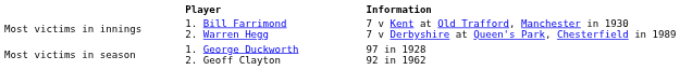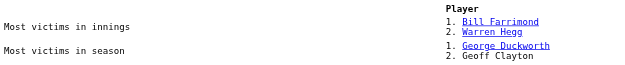- column: Information | 7 v Kent at Old Trafford, Manchester in 1930 7 v Derbyshire at Queen's Park, Chesterfield in 1989 | 97 in 1928 92 in 1962
